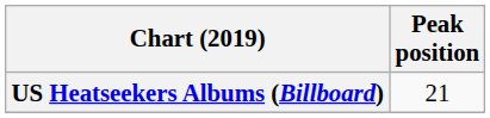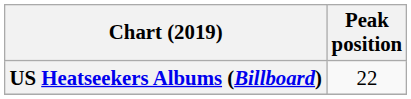US Heatseekers Albums (Billboard) | Peak position: 21 -> 22
